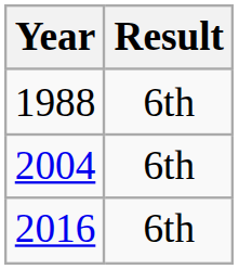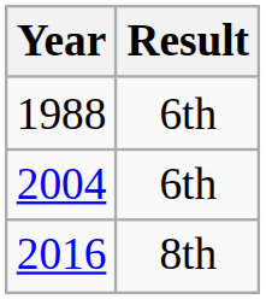2016 | Result: 6th -> 8th
